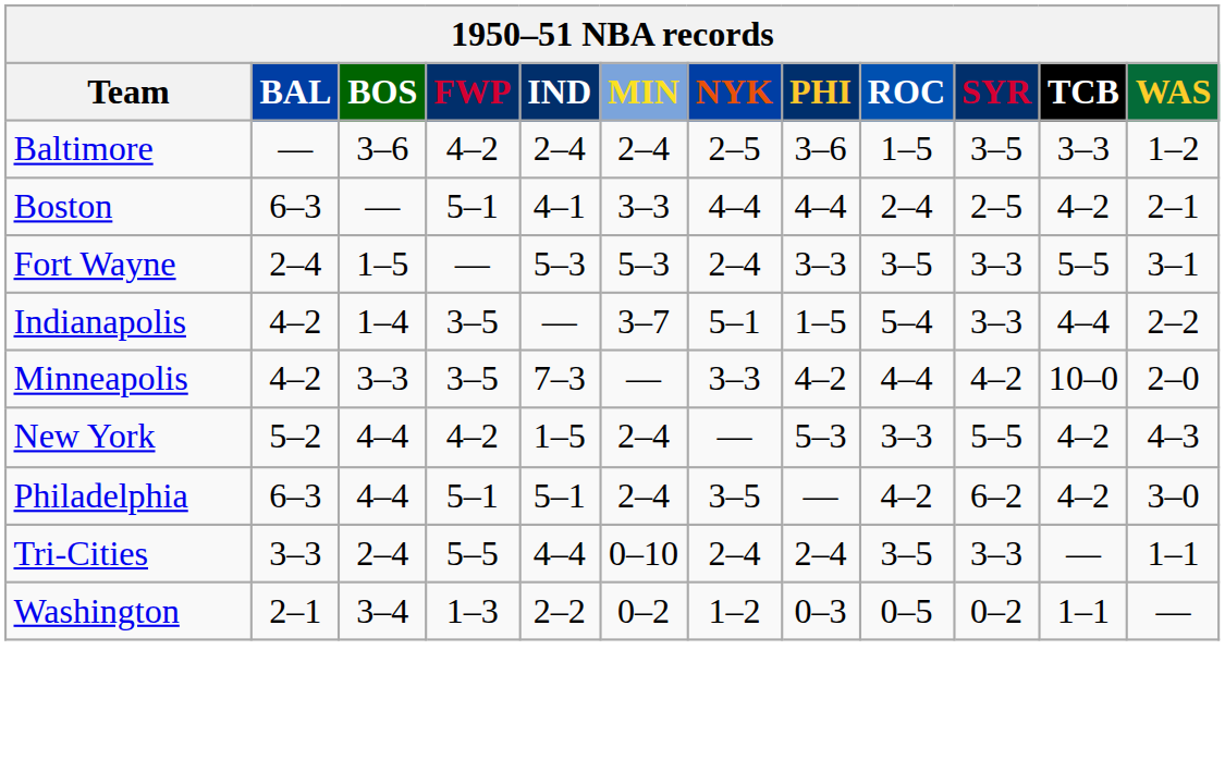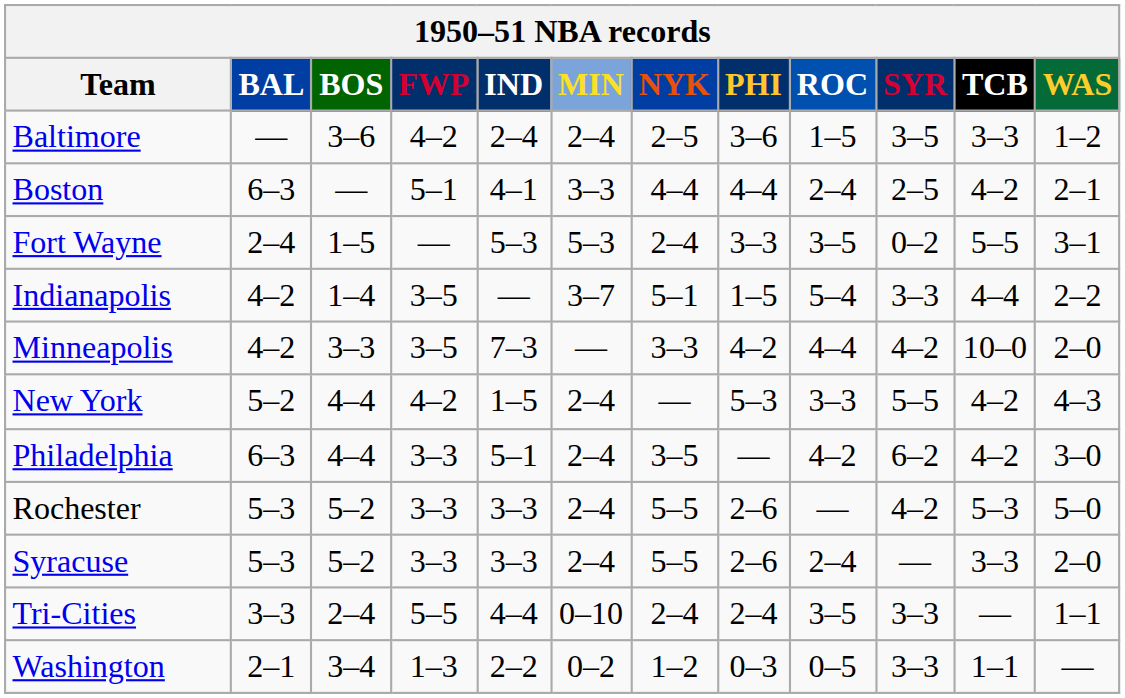Fort Wayne | SYR: 3–3 -> 0–2
Philadelphia | FWP: 5–1 -> 3–3
+ row: Rochester | 5–3 | 5–2 | 3–3 | 3–3 | 2–4 | 5–5 | 2–6 | — | 4–2 | 5–3 | 5–0
+ row: Syracuse | 5–3 | 5–2 | 3–3 | 3–3 | 2–4 | 5–5 | 2–6 | 2–4 | — | 3–3 | 2–0
Washington | SYR: 0–2 -> 3–3
